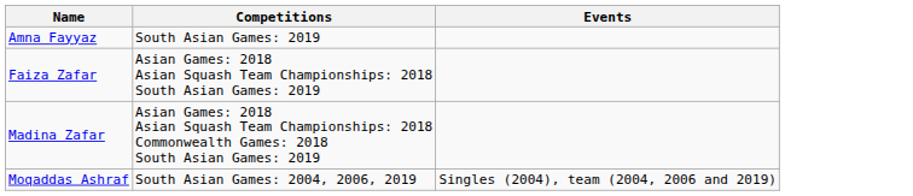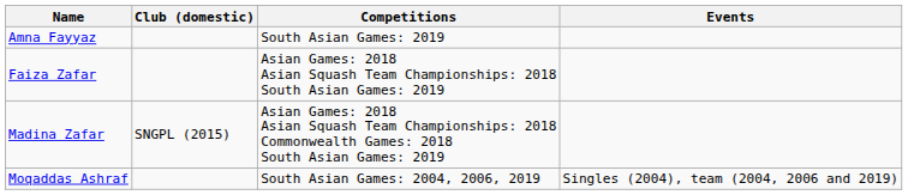+ column: Club (domestic) | SNGPL (2015)
